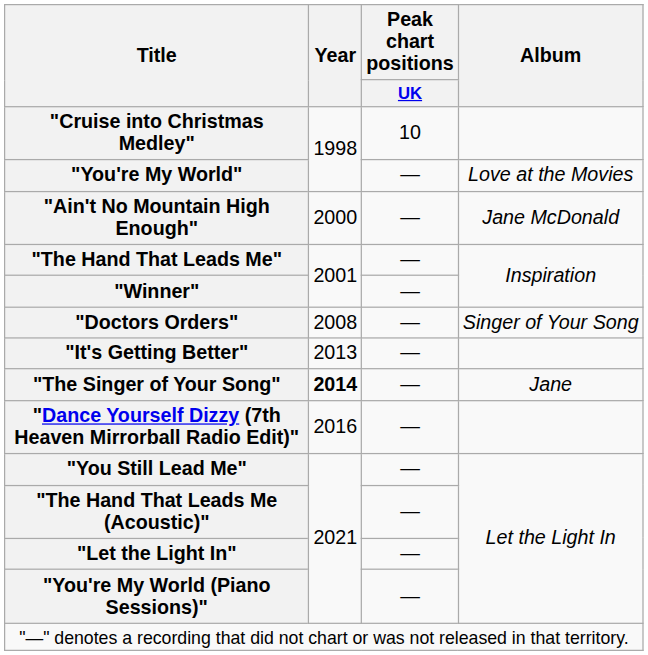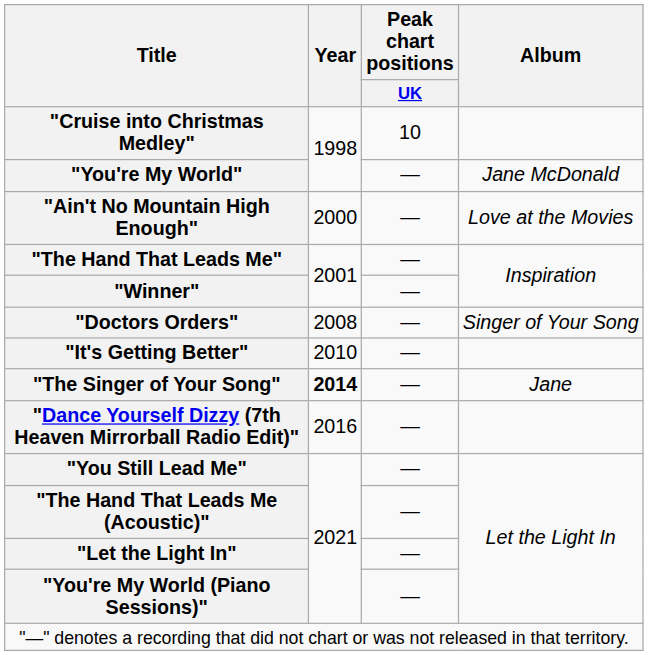"You're My World" | Album: Love at the Movies -> Jane McDonald
"Ain't No Mountain High Enough" | Album: Jane McDonald -> Love at the Movies
"It's Getting Better" | Year: 2013 -> 2010
